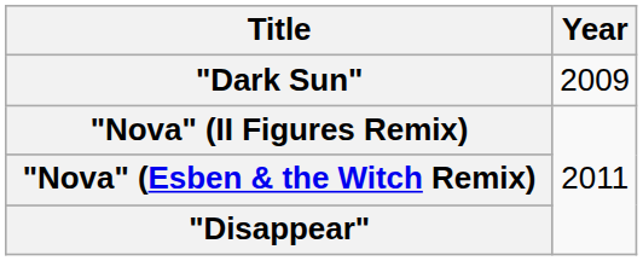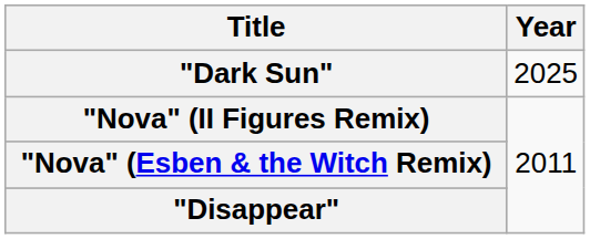"Dark Sun" | Year: 2009 -> 2025
